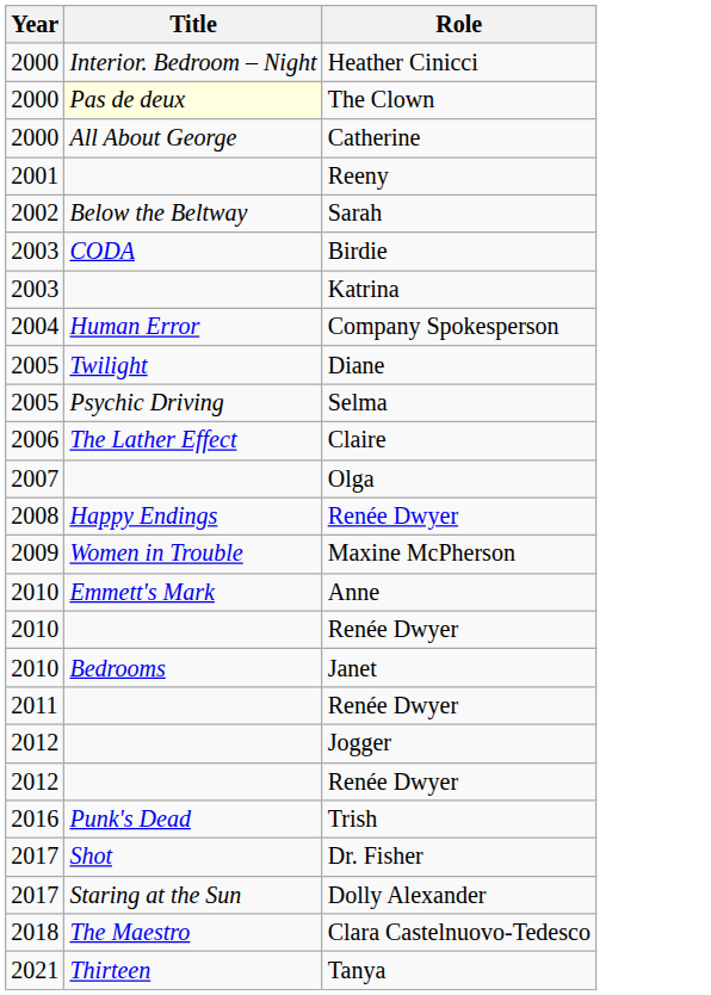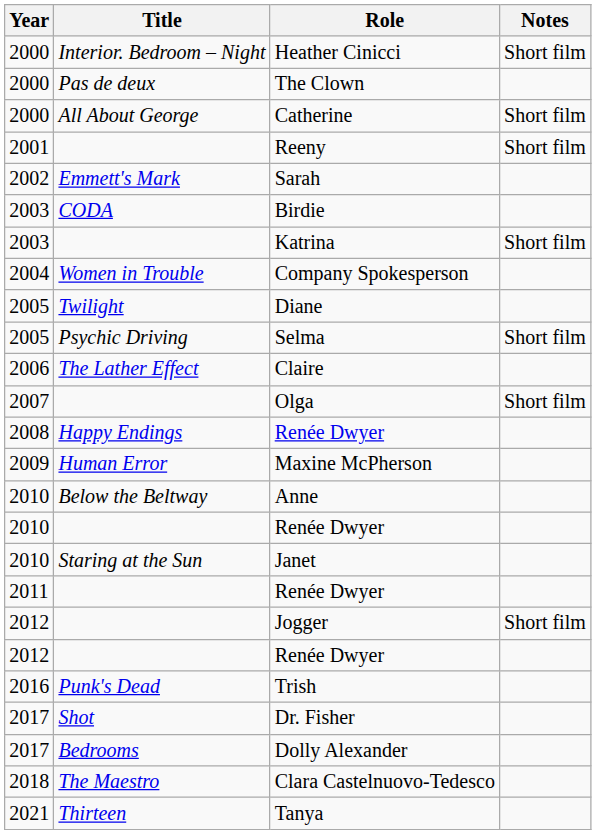+ column: Notes | Short film | Short film | Short film | Short film | Short film | Short film | Short film
The Clown | Title: lightyellow background -> no background
Sarah | Title: Below the Beltway -> Emmett's Mark
Company Spokesperson | Title: Human Error -> Women in Trouble
Maxine McPherson | Title: Women in Trouble -> Human Error
Anne | Title: Emmett's Mark -> Below the Beltway
Janet | Title: Bedrooms -> Staring at the Sun
Dolly Alexander | Title: Staring at the Sun -> Bedrooms
